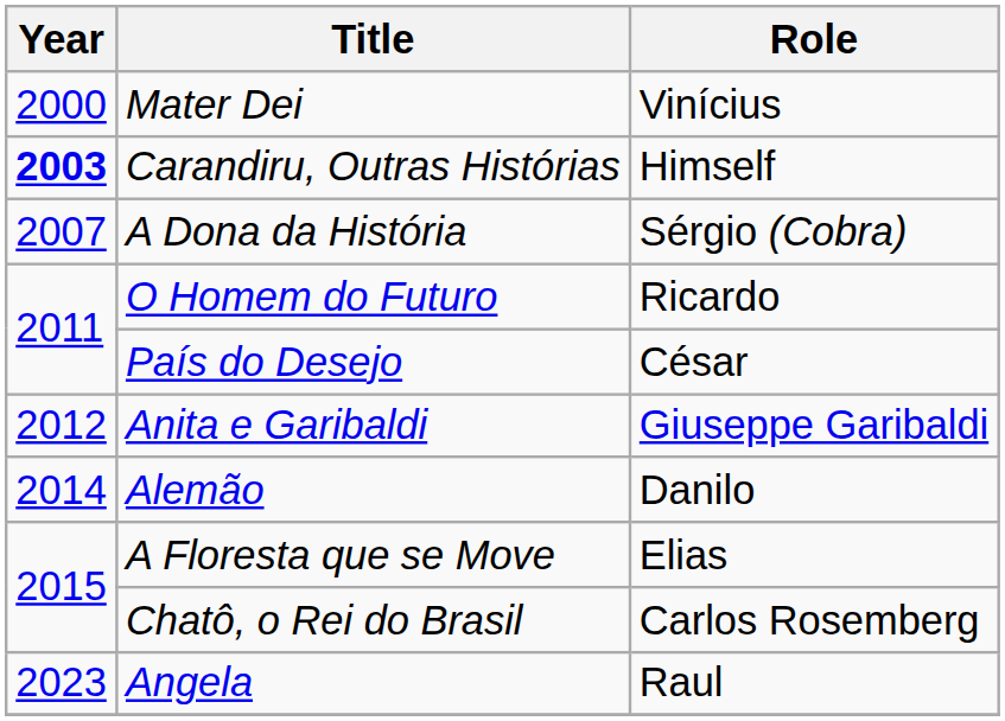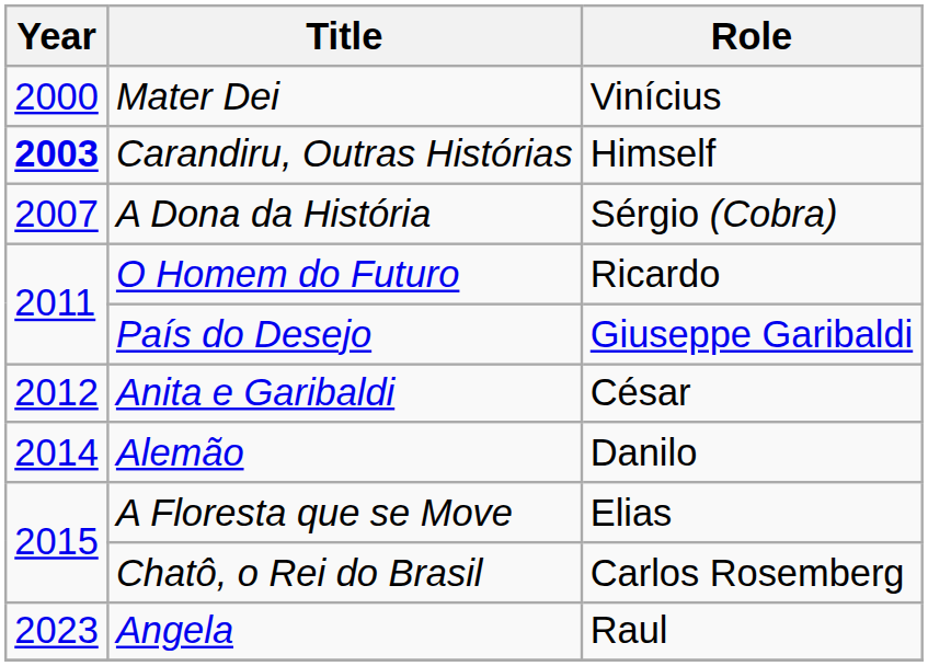País do Desejo | Role: César -> Giuseppe Garibaldi
Anita e Garibaldi | Role: Giuseppe Garibaldi -> César
